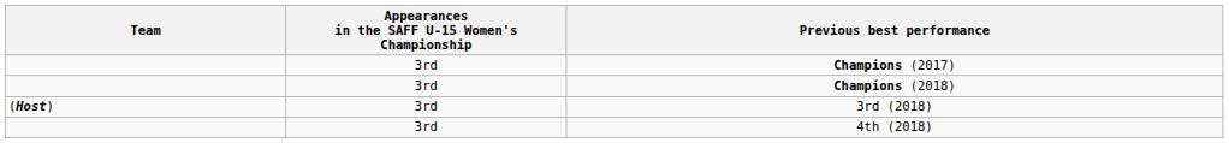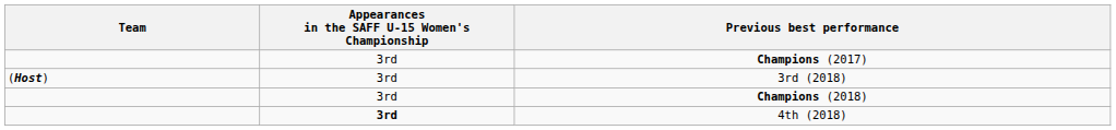rows swapped: 3rd (2018) <-> Champions (2018)
4th (2018) | Appearances in the SAFF U-15 Women's Championship: normal -> bold
